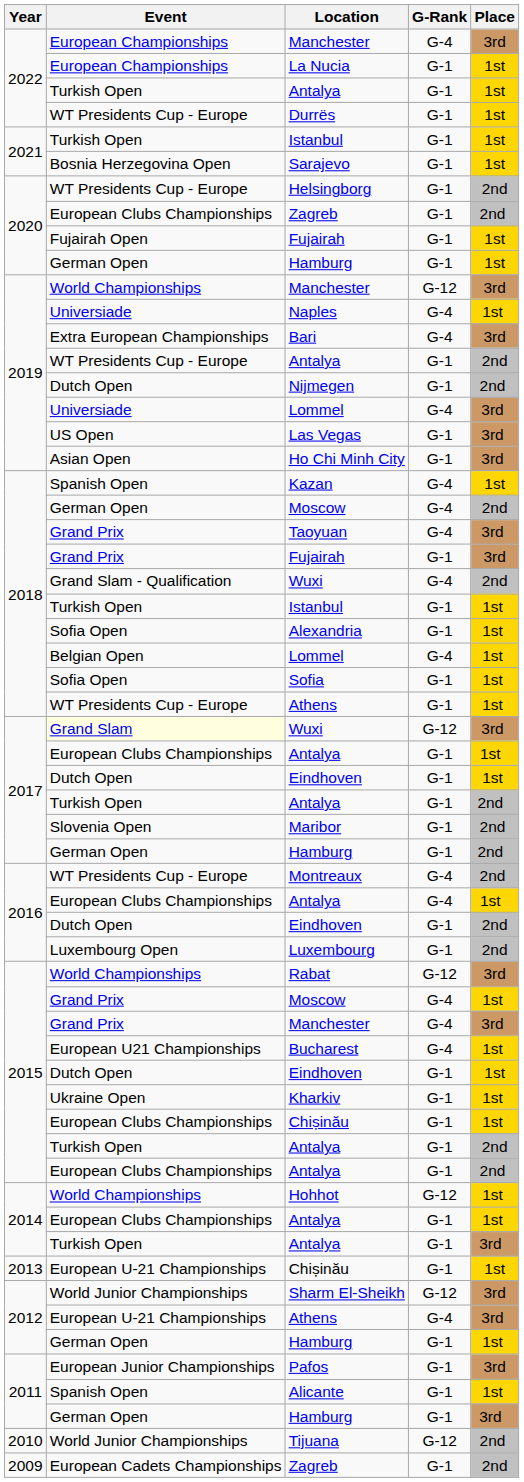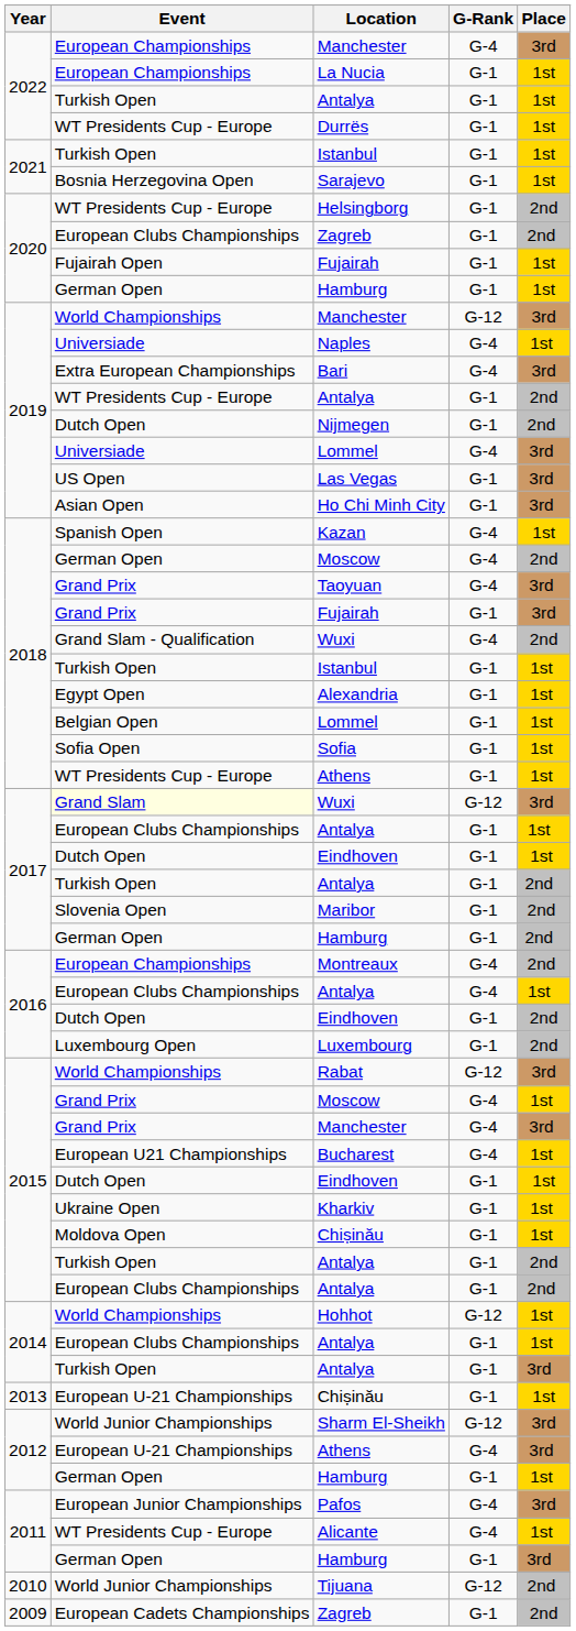Alexandria | Event: Sofia Open -> Egypt Open
2018 / Lommel | G-Rank: G-4 -> G-1
Montreaux | Event: WT Presidents Cup - Europe -> European Championships
2015 / Chișinău | Event: European Clubs Championships -> Moldova Open
Pafos | G-Rank: G-1 -> G-4
Alicante | Event: Spanish Open -> WT Presidents Cup - Europe
Alicante | G-Rank: G-1 -> G-4
